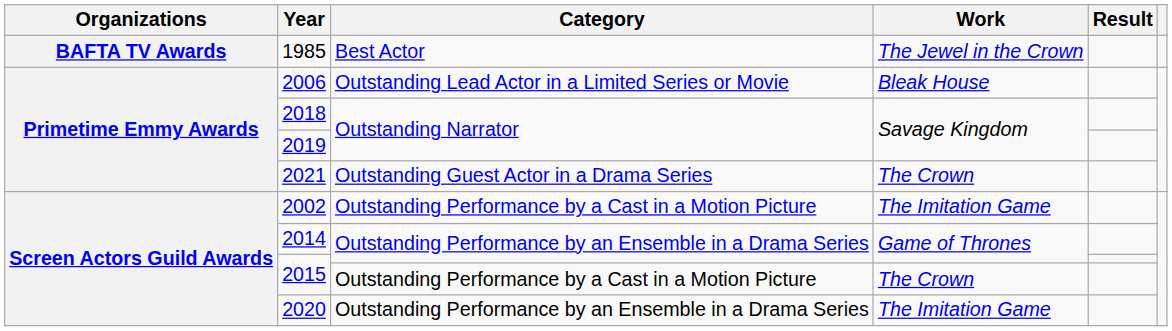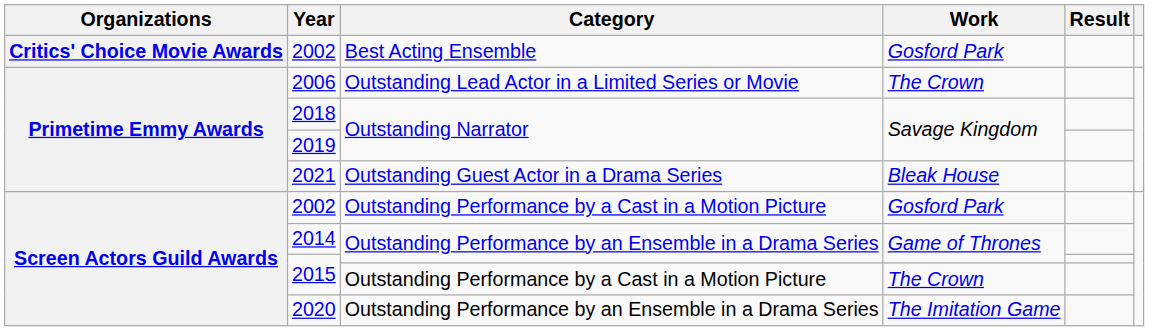- row: BAFTA TV Awards | 1985 | Best Actor | The Jewel in the Crown
+ row: Critics' Choice Movie Awards | 2002 | Best Acting Ensemble | Gosford Park
2006 | Work: Bleak House -> The Crown
2021 | Work: The Crown -> Bleak House
2002 / Outstanding Performance by a Cast in a Motion Picture | Work: The Imitation Game -> Gosford Park
